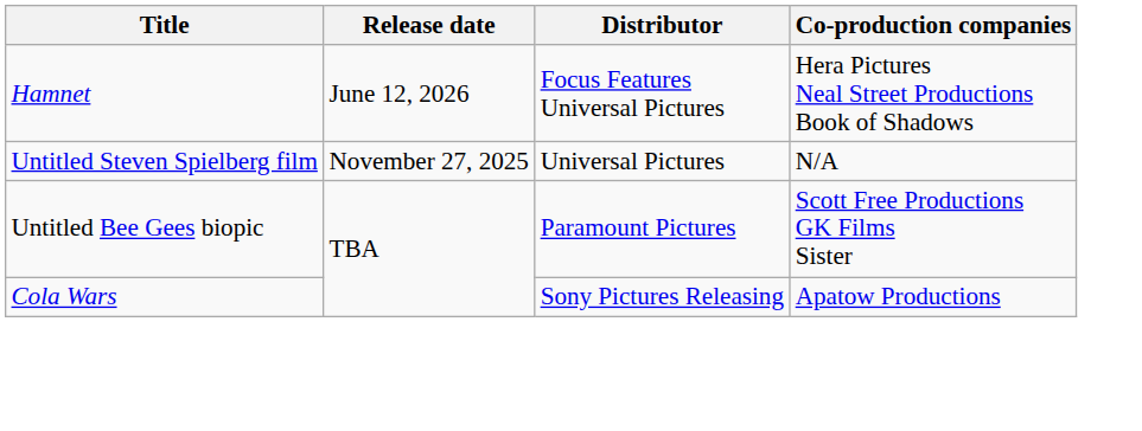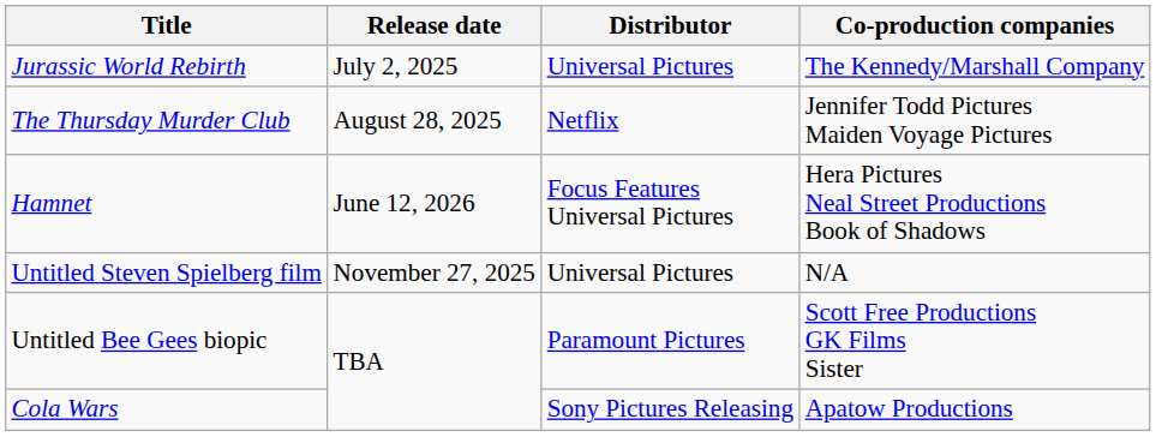+ row: Jurassic World Rebirth | July 2, 2025 | Universal Pictures | The Kennedy/Marshall Company
+ row: The Thursday Murder Club | August 28, 2025 | Netflix | Jennifer Todd Pictures Maiden Voyage Pictures
